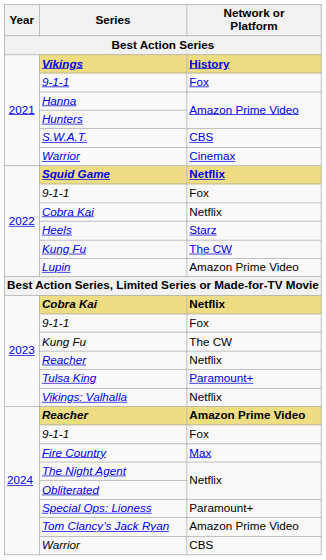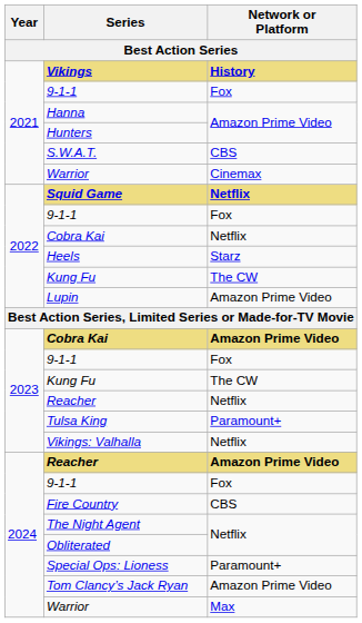2023 / Cobra Kai | Network or Platform: Netflix -> Amazon Prime Video
Fire Country | Network or Platform: Max -> CBS
2024 / Warrior | Network or Platform: CBS -> Max
